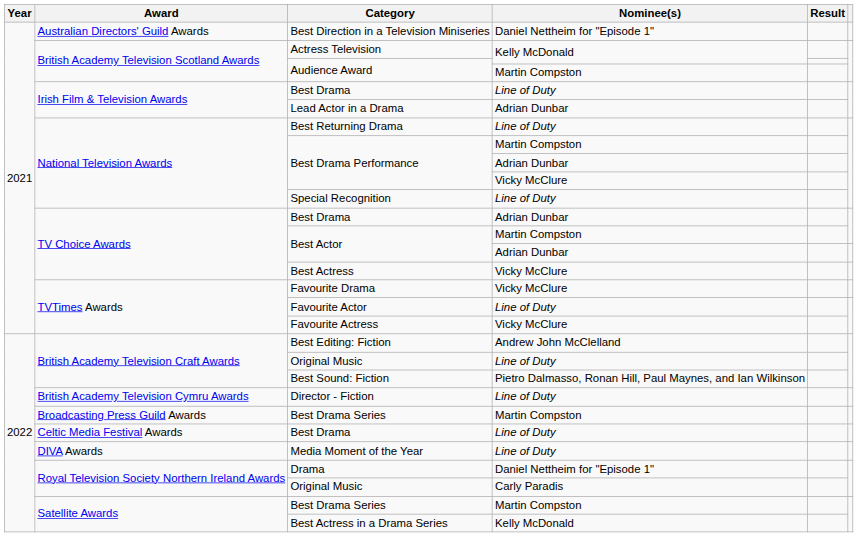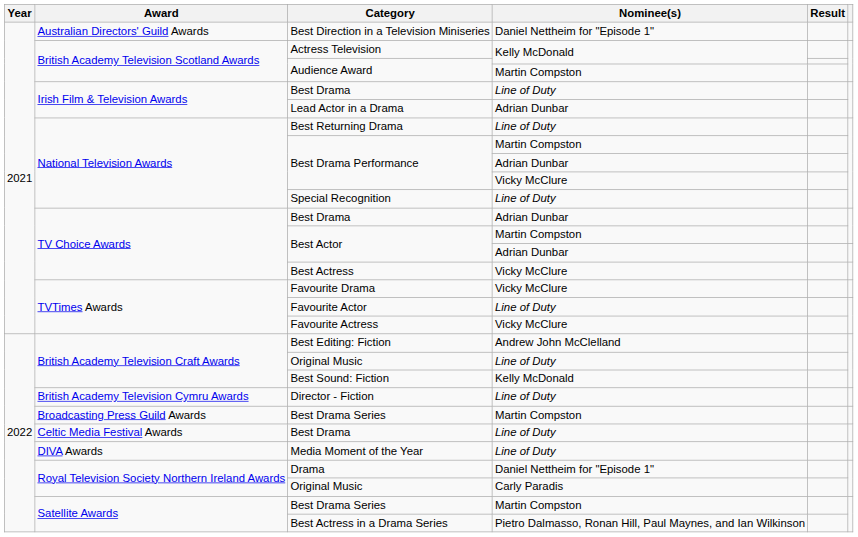Best Sound: Fiction | Nominee(s): Pietro Dalmasso, Ronan Hill, Paul Maynes, and Ian Wilkinson -> Kelly McDonald
Best Actress in a Drama Series | Nominee(s): Kelly McDonald -> Pietro Dalmasso, Ronan Hill, Paul Maynes, and Ian Wilkinson
